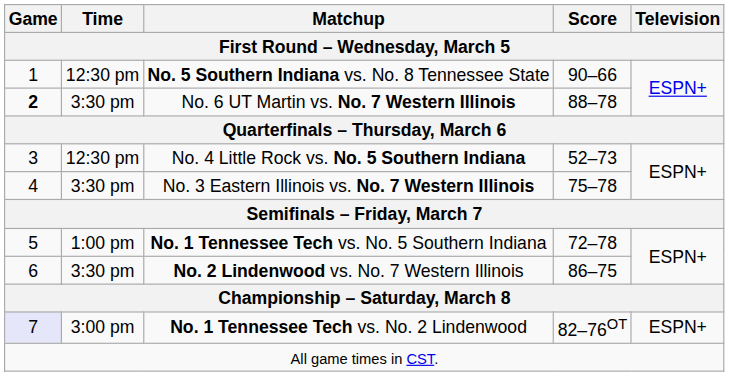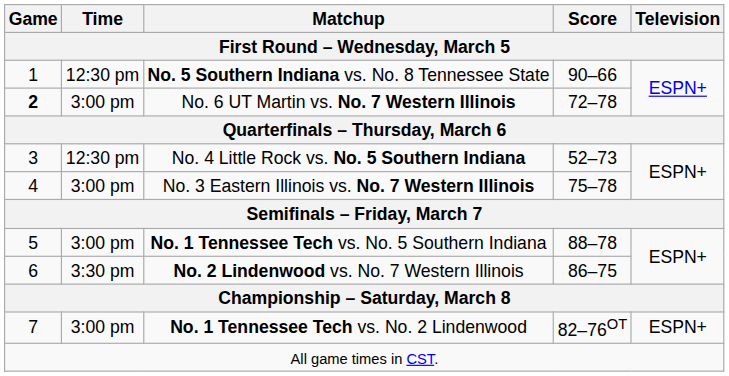No. 6 UT Martin vs. No. 7 Western Illinois | Time: 3:30 pm -> 3:00 pm
No. 6 UT Martin vs. No. 7 Western Illinois | Score: 88–78 -> 72–78
No. 3 Eastern Illinois vs. No. 7 Western Illinois | Time: 3:30 pm -> 3:00 pm
No. 1 Tennessee Tech vs. No. 5 Southern Indiana | Time: 1:00 pm -> 3:00 pm
No. 1 Tennessee Tech vs. No. 5 Southern Indiana | Score: 72–78 -> 88–78
No. 1 Tennessee Tech vs. No. 2 Lindenwood | Game: lavender background -> no background
